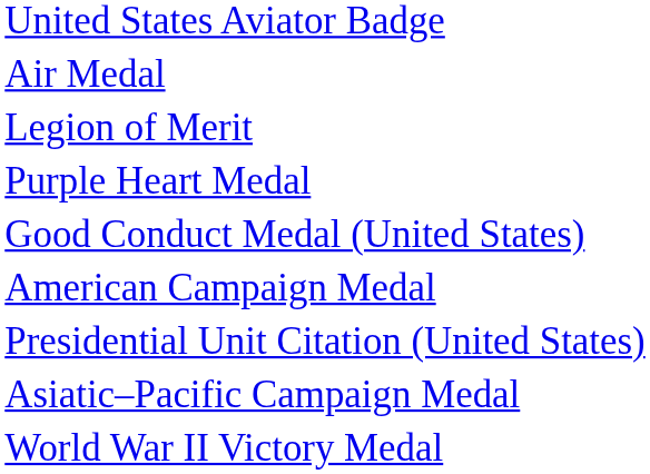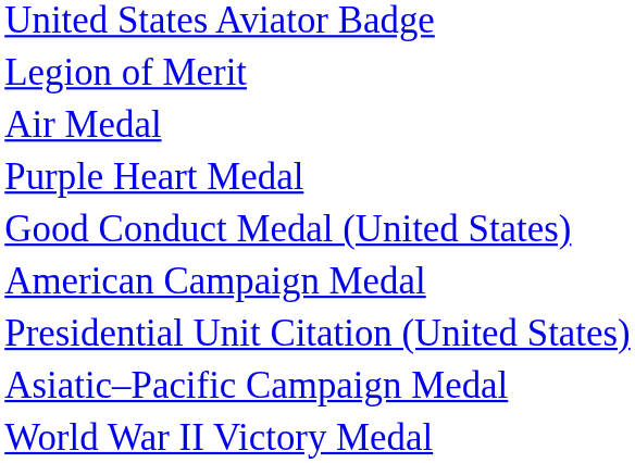rows swapped: Legion of Merit <-> Air Medal
